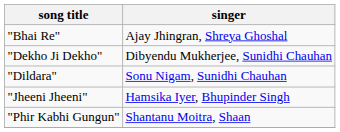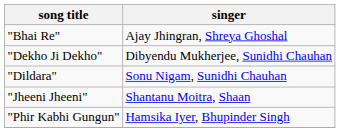"Jheeni Jheeni" | singer: Hamsika Iyer, Bhupinder Singh -> Shantanu Moitra, Shaan
"Phir Kabhi Gungun" | singer: Shantanu Moitra, Shaan -> Hamsika Iyer, Bhupinder Singh
